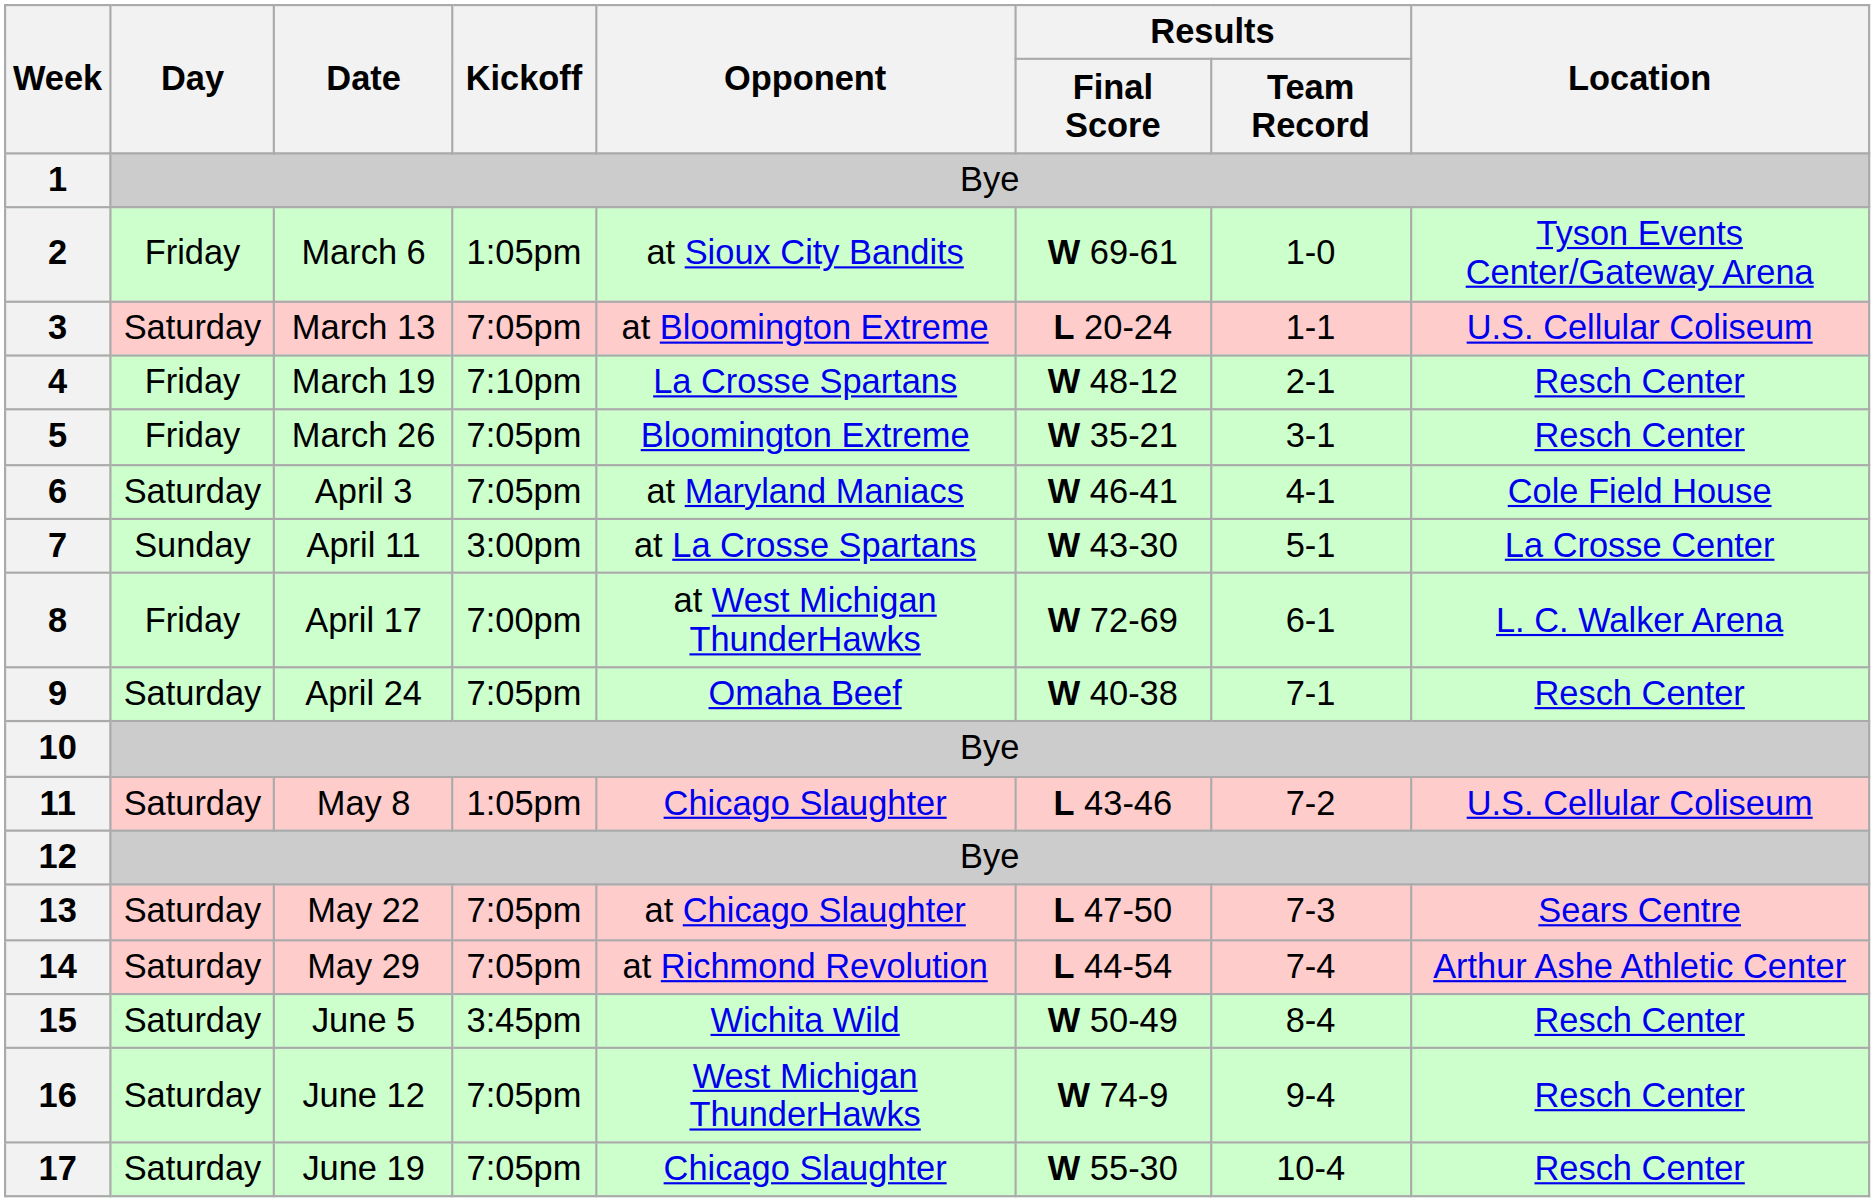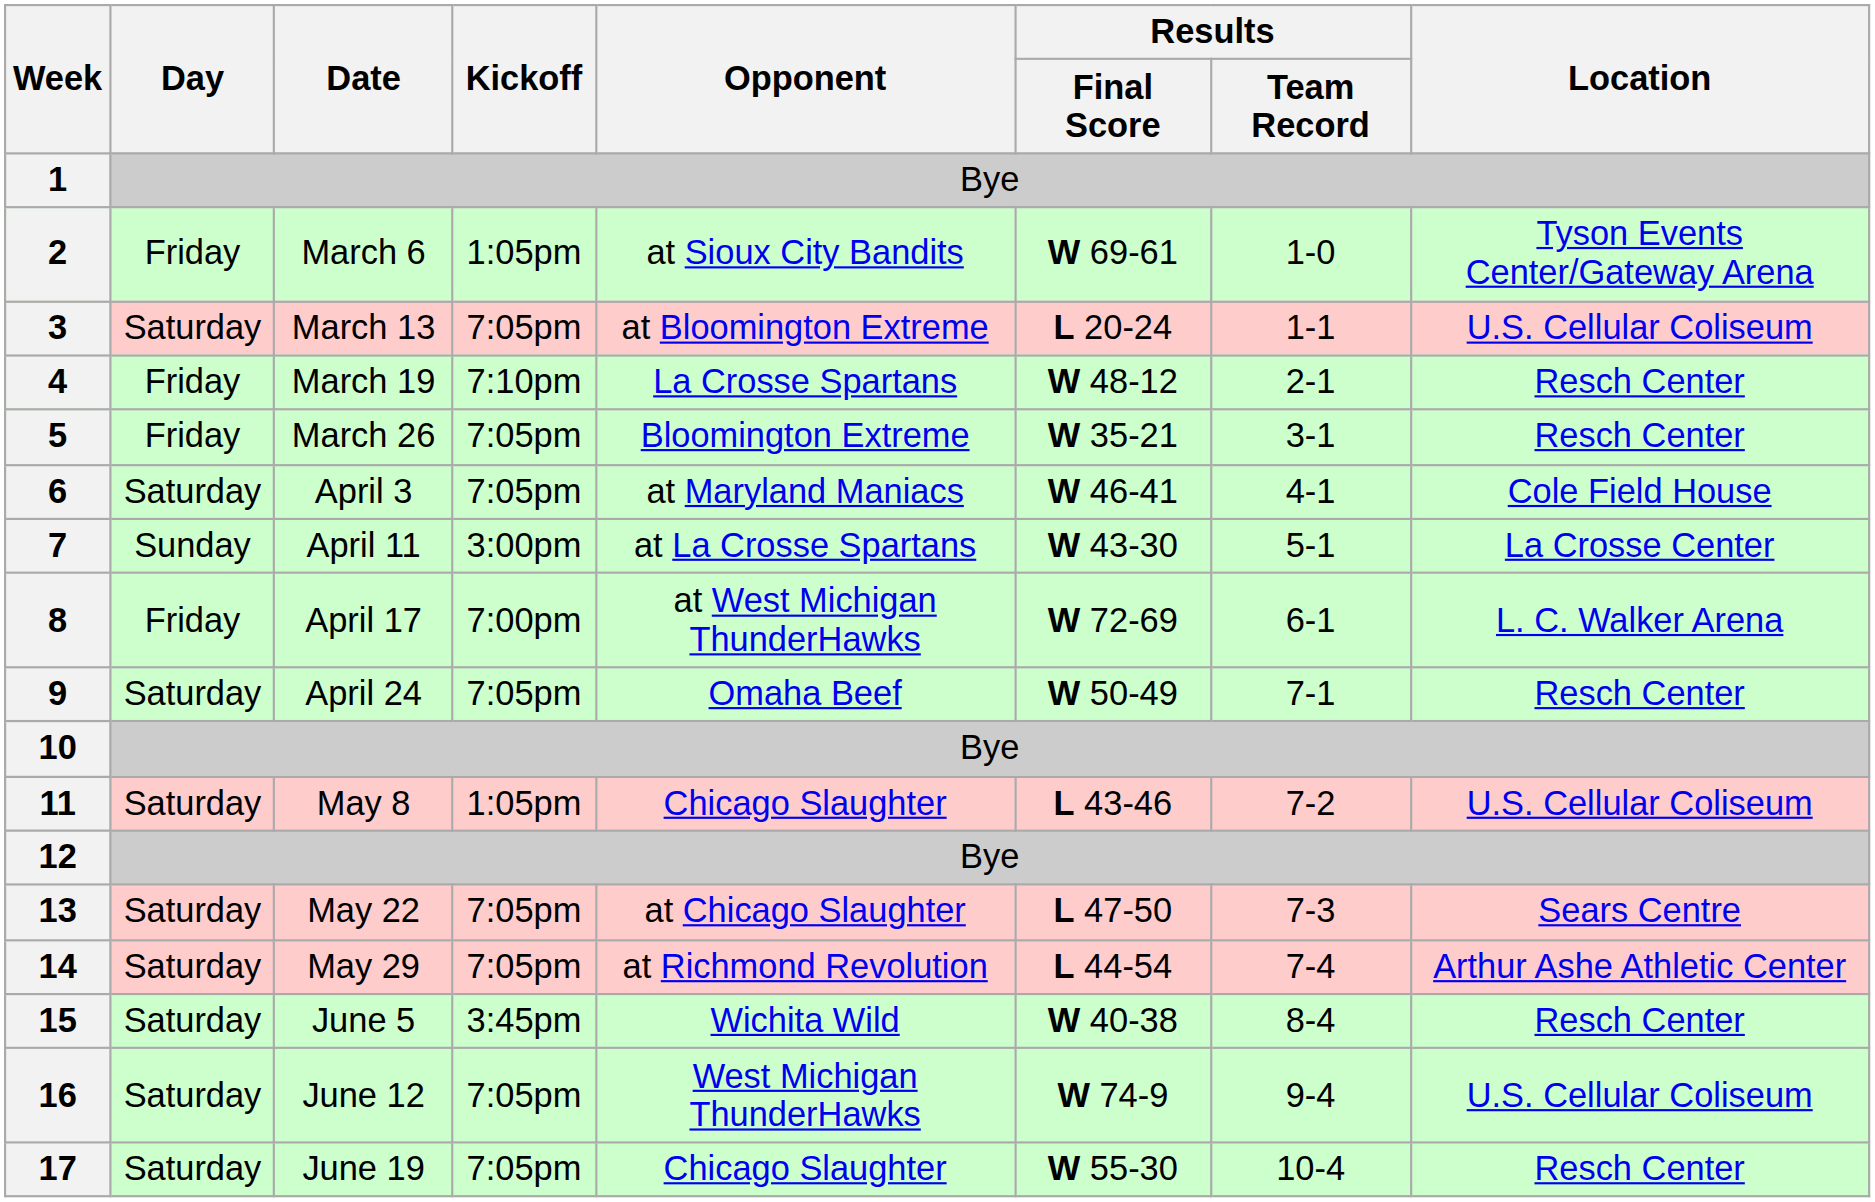9 | Results / Final Score: W 40-38 -> W 50-49
15 | Results / Final Score: W 50-49 -> W 40-38
16 | Location: Resch Center -> U.S. Cellular Coliseum
